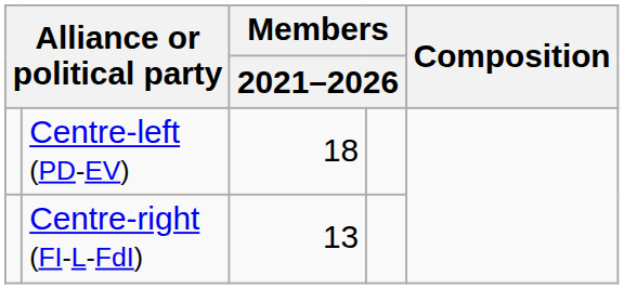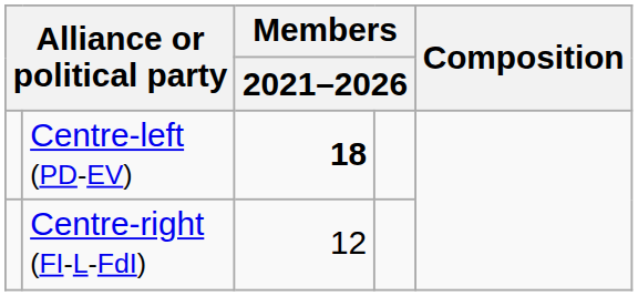Centre-left (PD-EV) | column 3: normal -> bold
Centre-right (FI-L-FdI) | column 3: 13 -> 12
